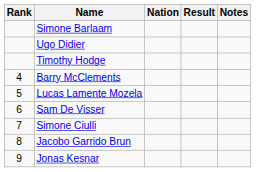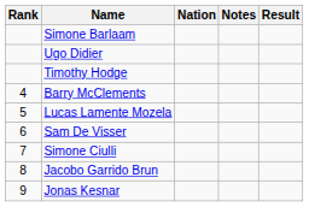columns swapped: Result <-> Notes
